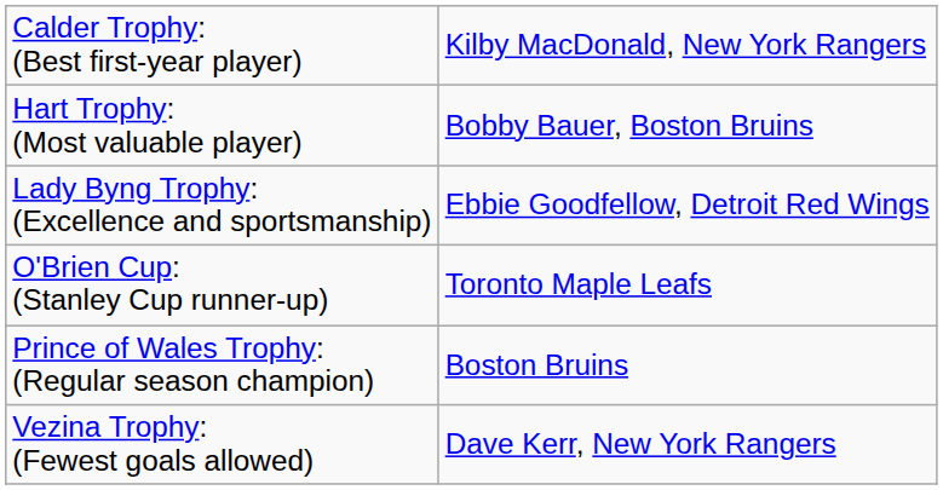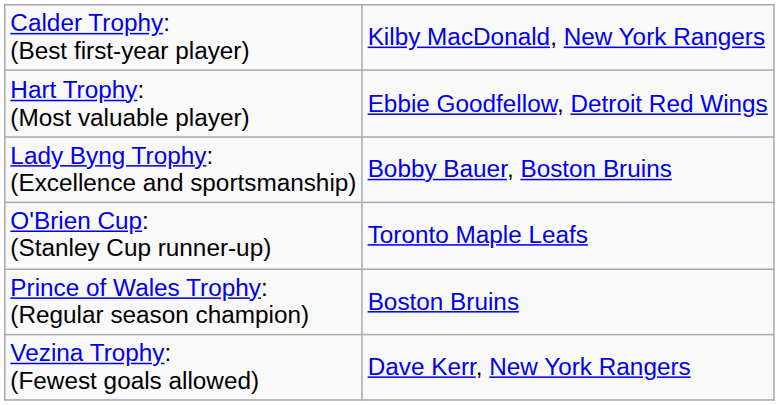Hart Trophy: (Most valuable player) | column 2: Bobby Bauer, Boston Bruins -> Ebbie Goodfellow, Detroit Red Wings
Lady Byng Trophy: (Excellence and sportsmanship) | column 2: Ebbie Goodfellow, Detroit Red Wings -> Bobby Bauer, Boston Bruins
